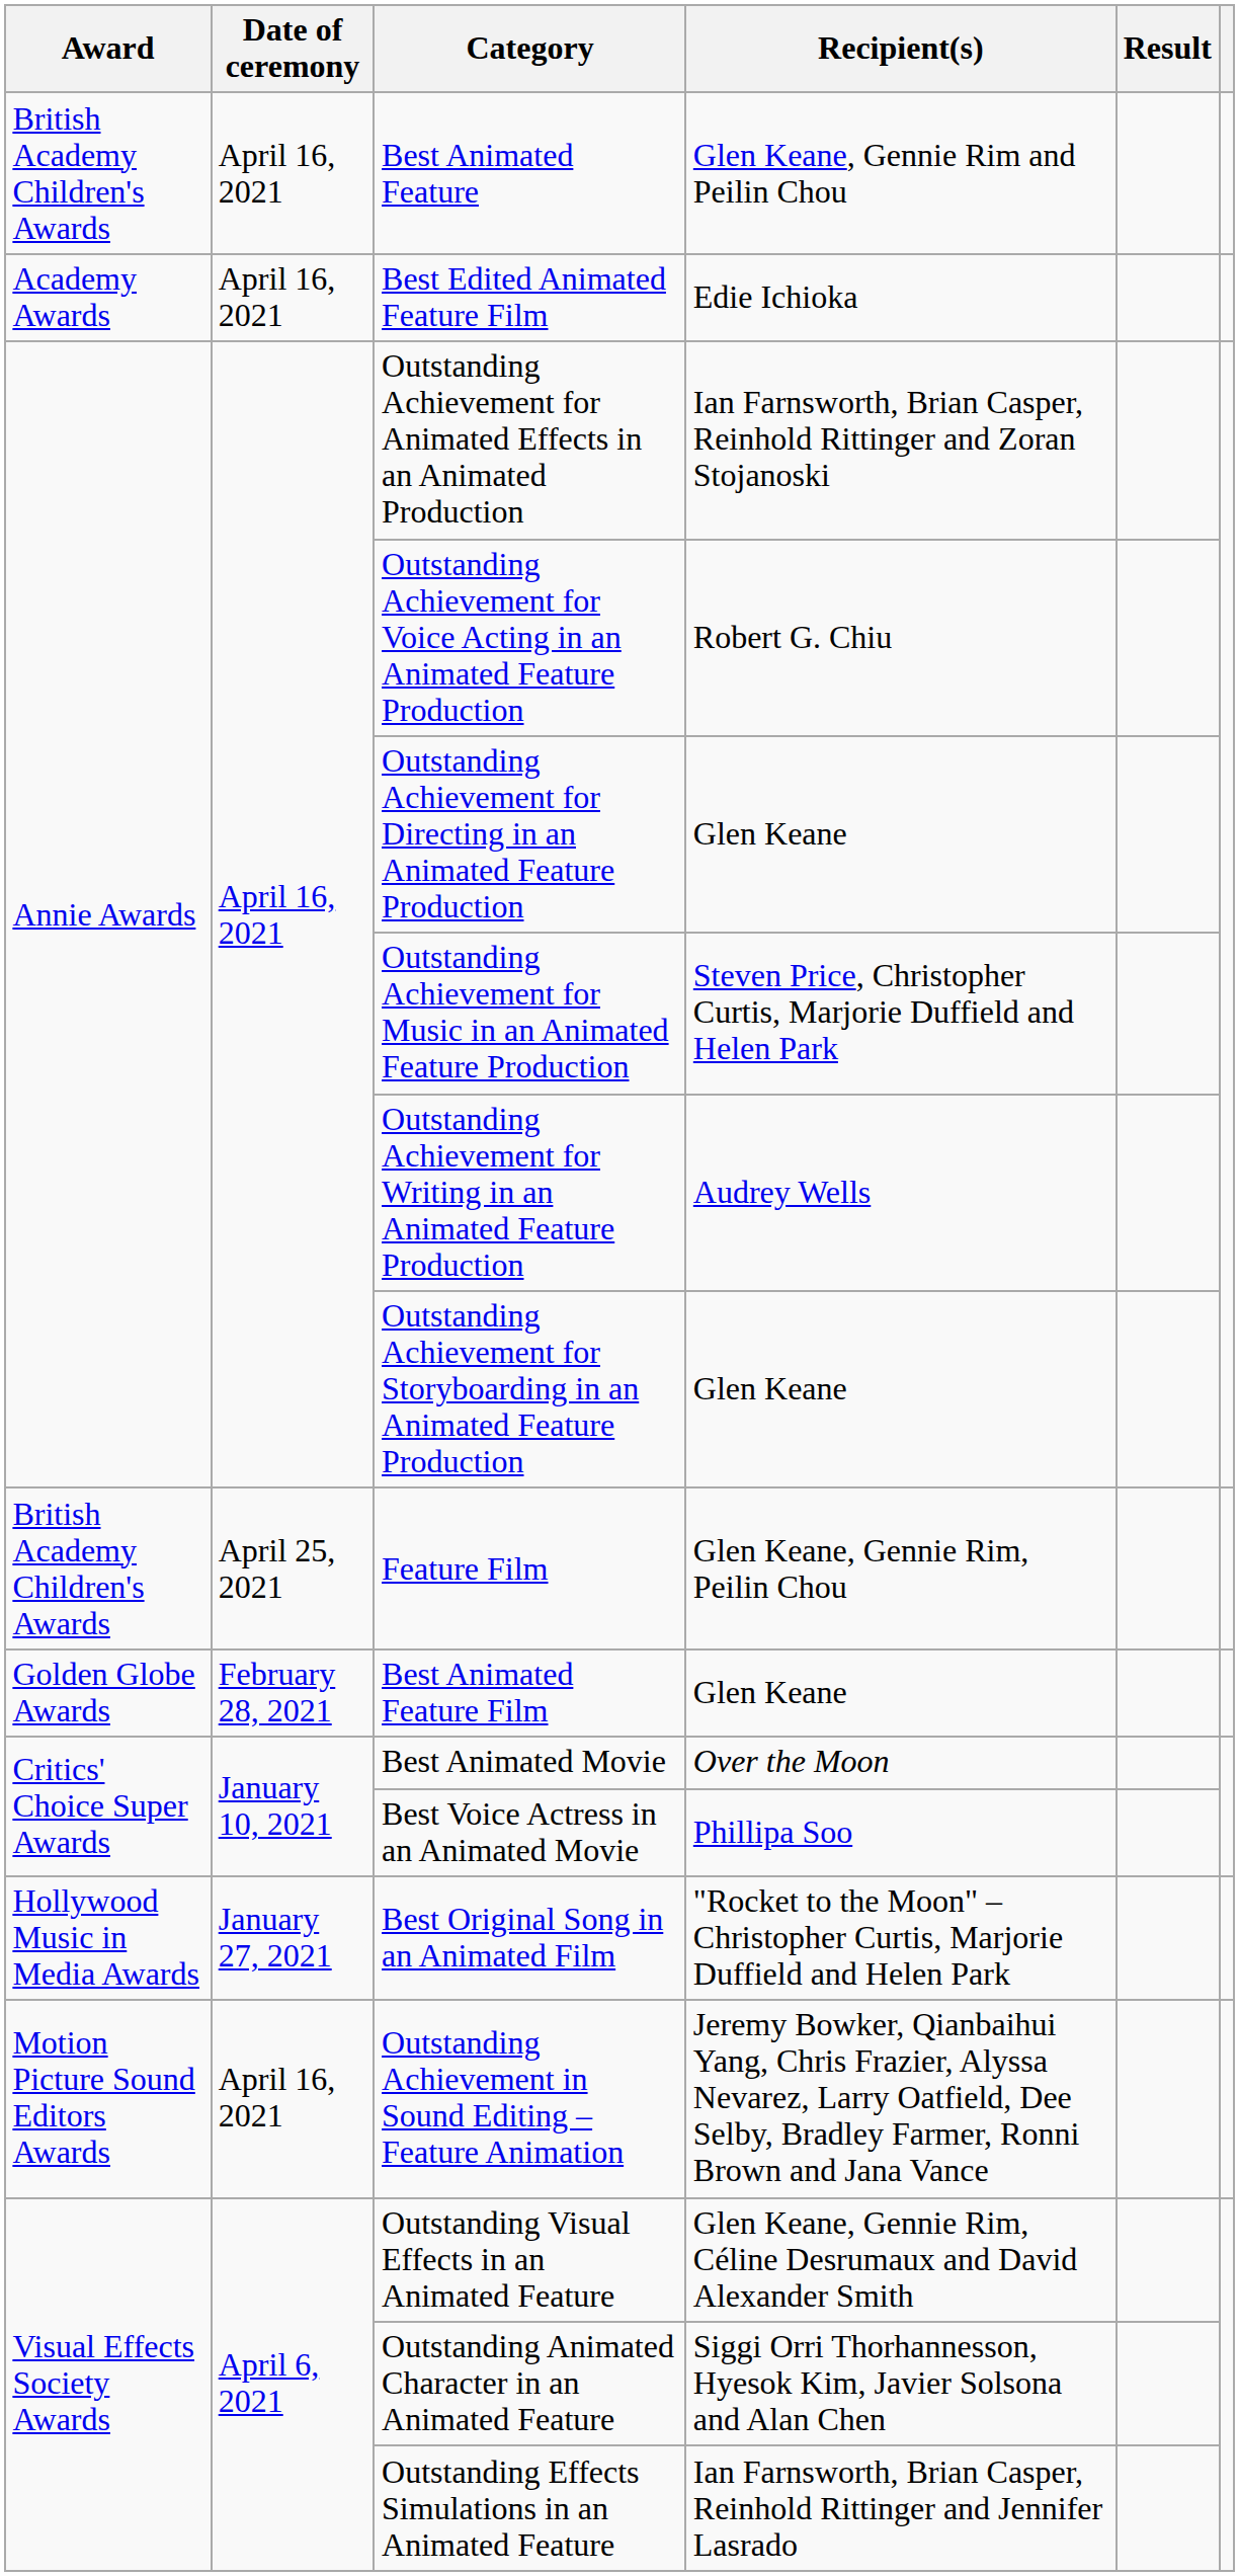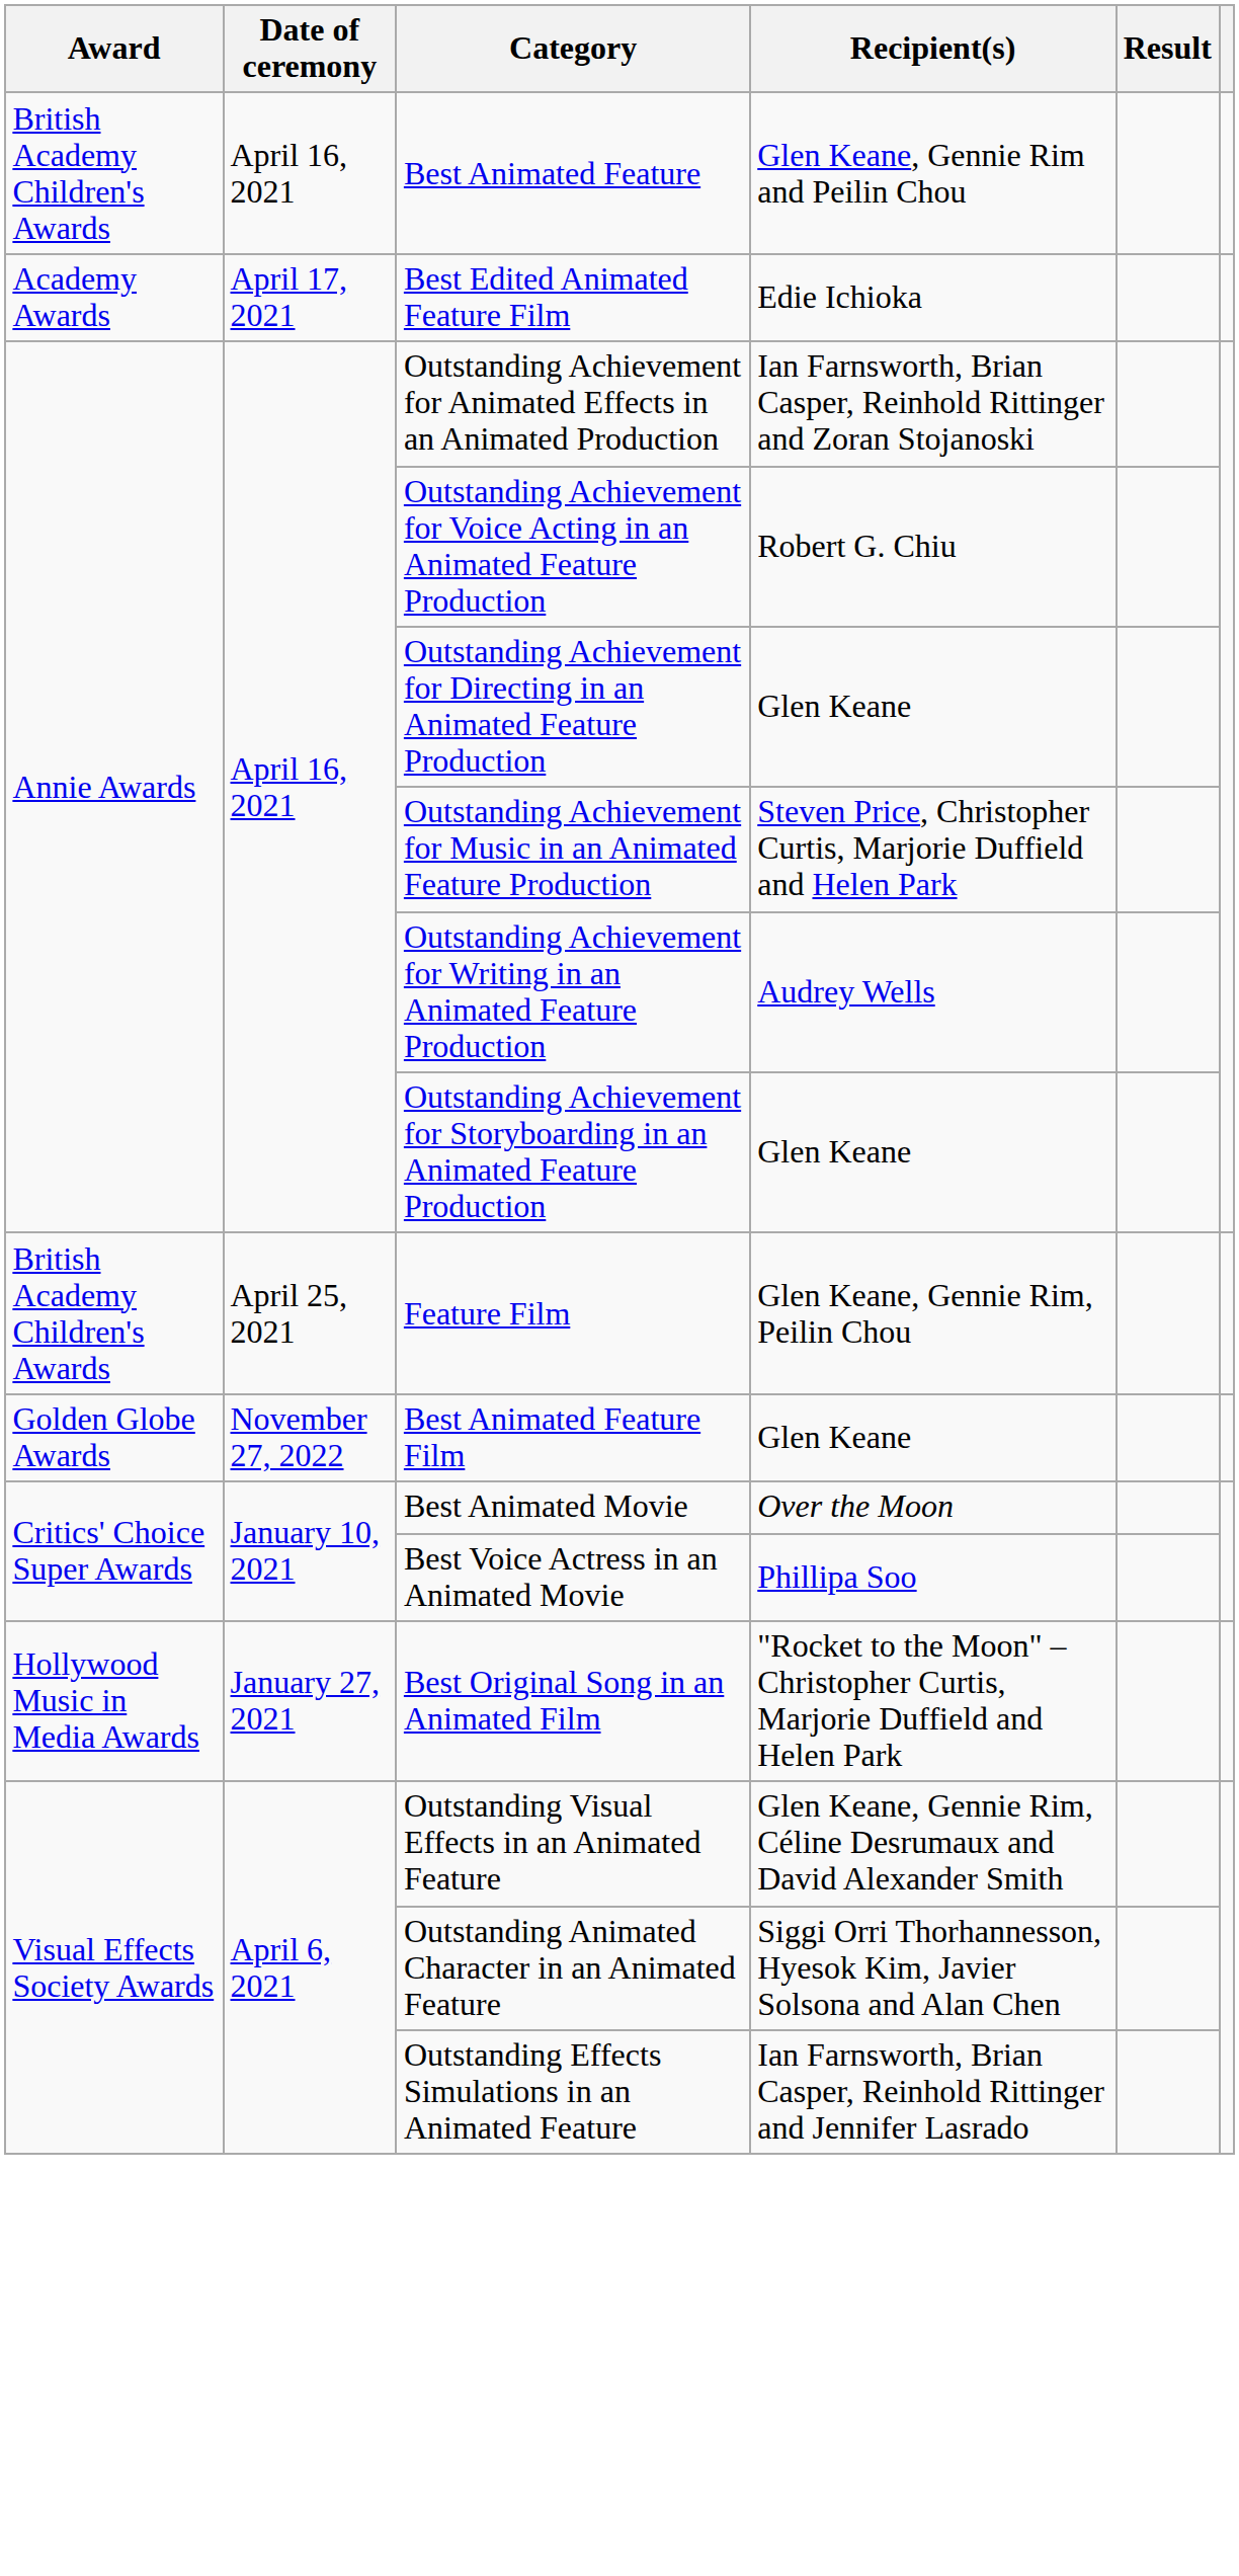Best Edited Animated Feature Film | Date of ceremony: April 16, 2021 -> April 17, 2021
Best Animated Feature Film | Date of ceremony: February 28, 2021 -> November 27, 2022
- row: Motion Picture Sound Editors Awards | April 16, 2021 | Outstanding Achievement in Sound Editing – Feature Animation | Jeremy Bowker, Qianbaihui Yang, Chris Frazier, Alyssa Nevarez, Larry Oatfield, Dee Selby, Bradley Farmer, Ronni Brown and Jana Vance
